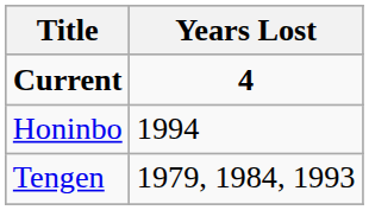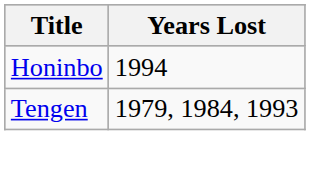- row: Current | 4
